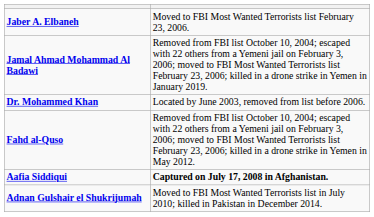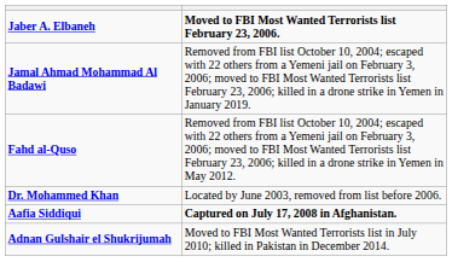Jaber A. Elbaneh | column 2: normal -> bold
rows swapped: Fahd al-Quso <-> Dr. Mohammed Khan
